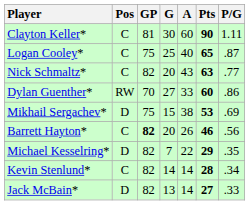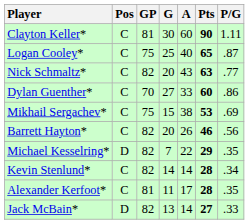Dylan Guenther* | Pos: RW -> C
Mikhail Sergachev* | Pos: D -> C
Barrett Hayton* | GP: bold -> normal
+ row: Alexander Kerfoot* | C | 81 | 11 | 17 | 28 | .35
